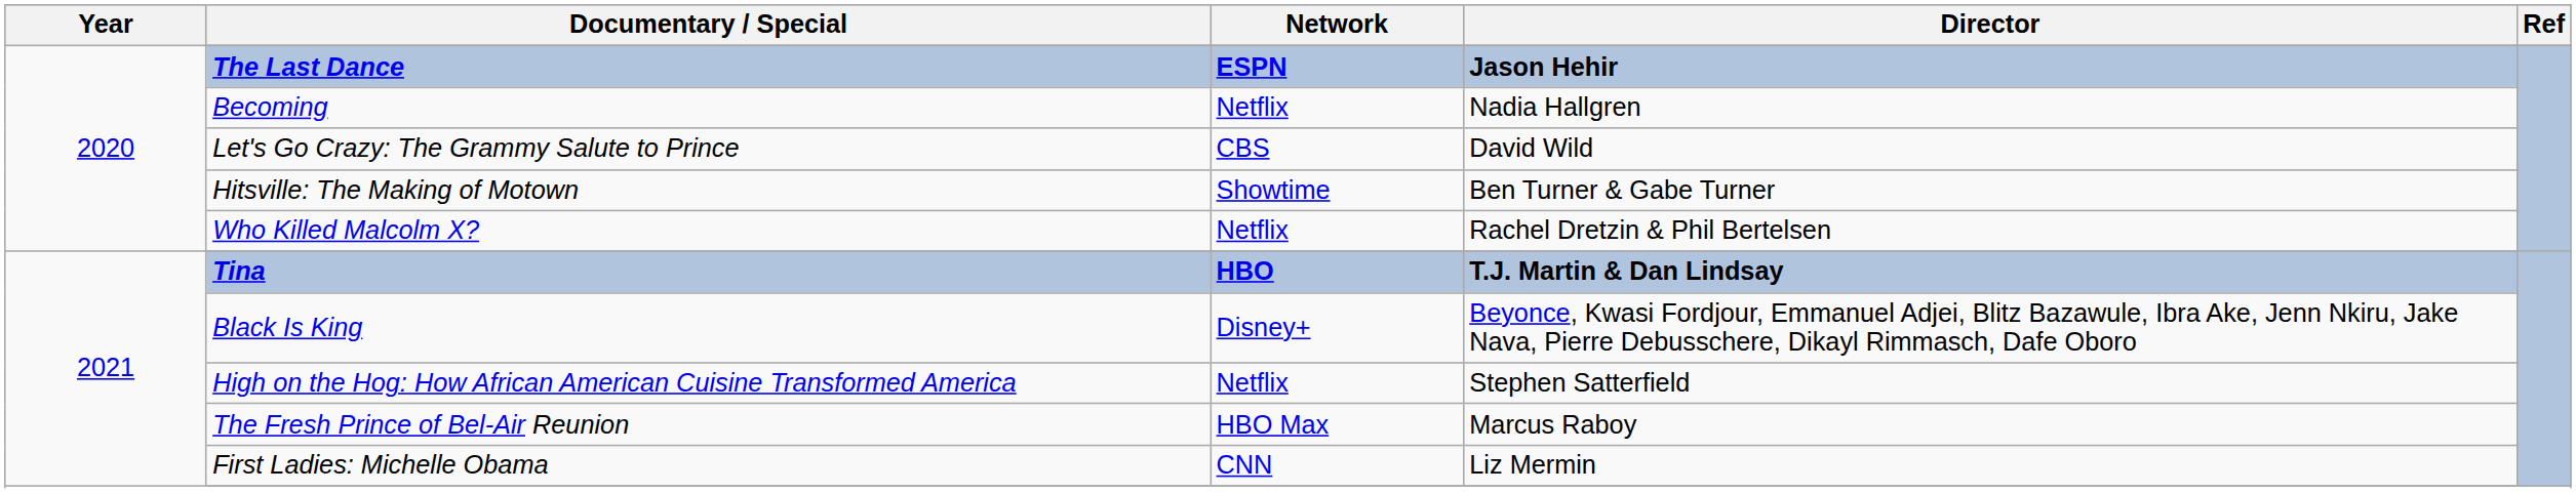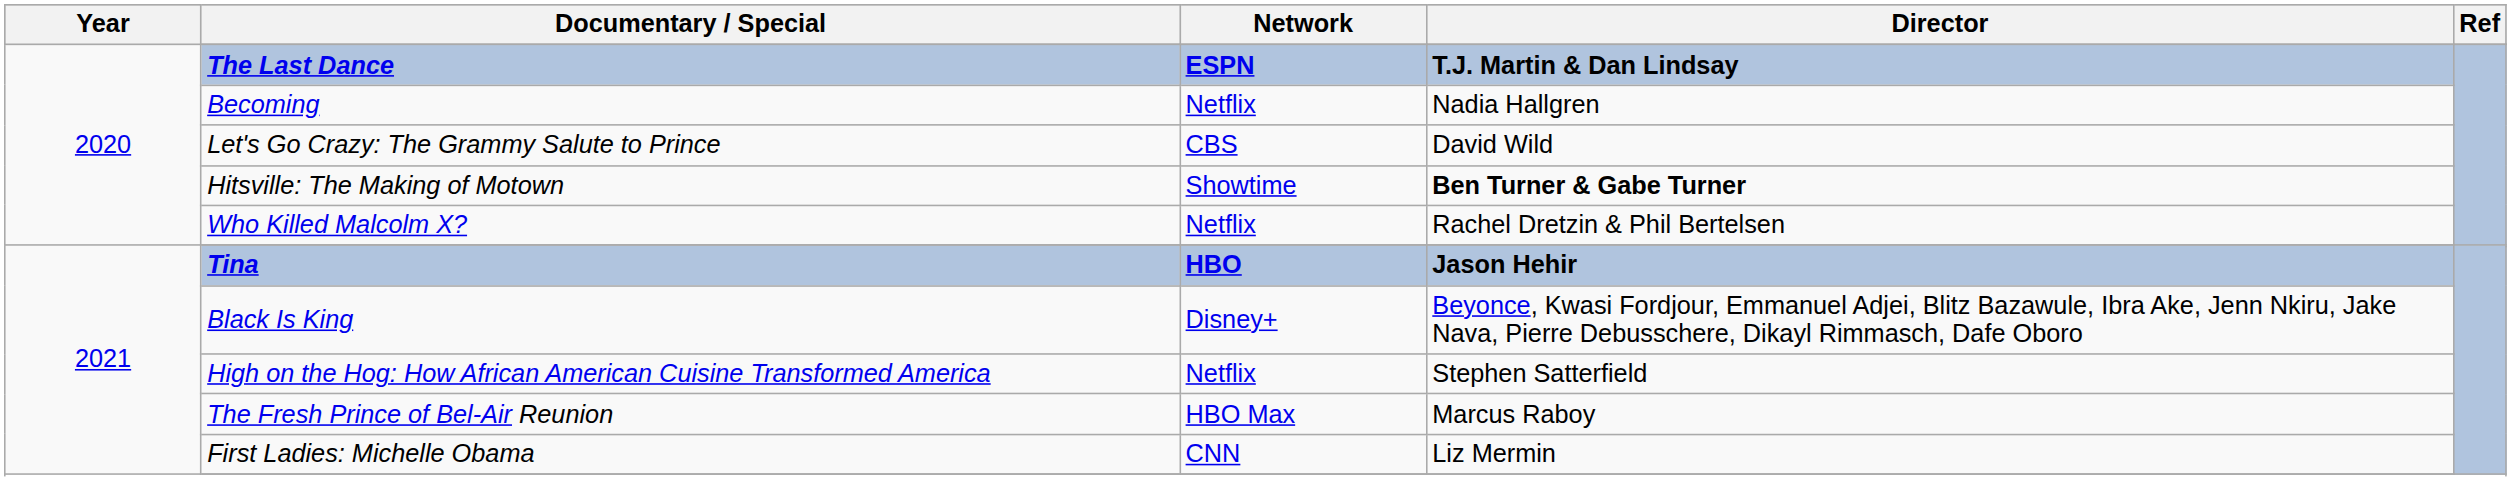The Last Dance | Director: Jason Hehir -> T.J. Martin & Dan Lindsay
Hitsville: The Making of Motown | Director: normal -> bold
Tina | Director: T.J. Martin & Dan Lindsay -> Jason Hehir
